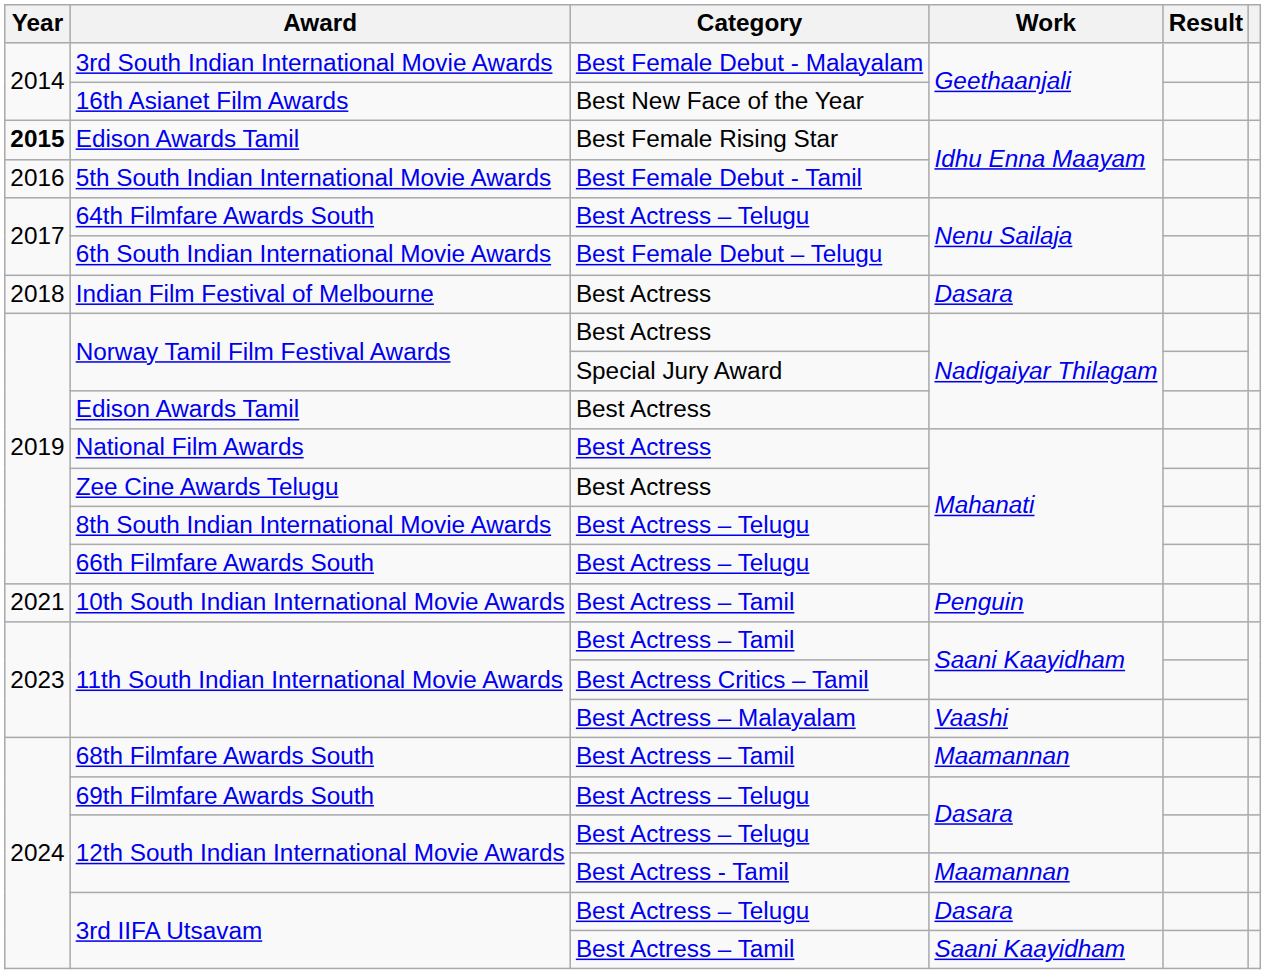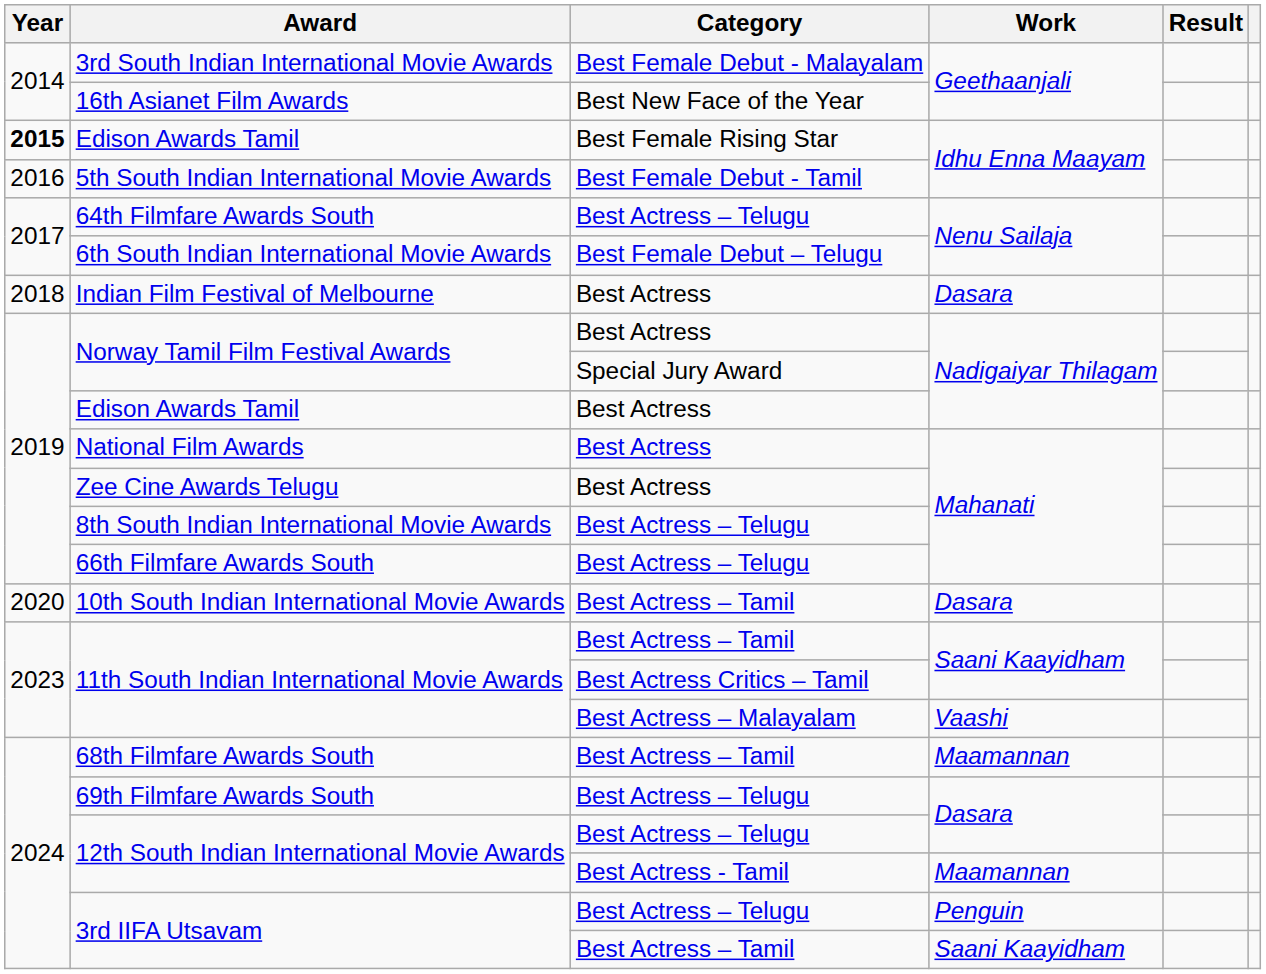10th South Indian International Movie Awards | Year: 2021 -> 2020
10th South Indian International Movie Awards | Work: Penguin -> Dasara
3rd IIFA Utsavam / Best Actress – Telugu | Work: Dasara -> Penguin
